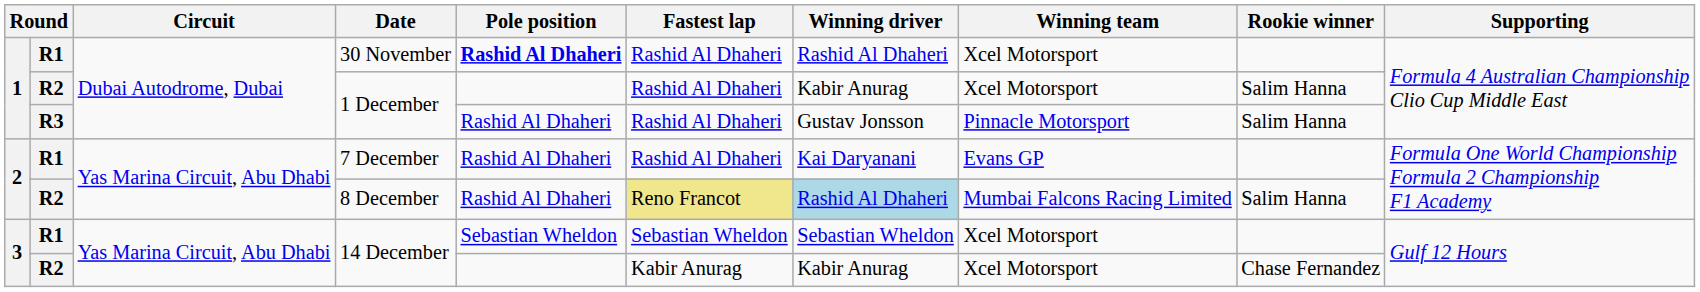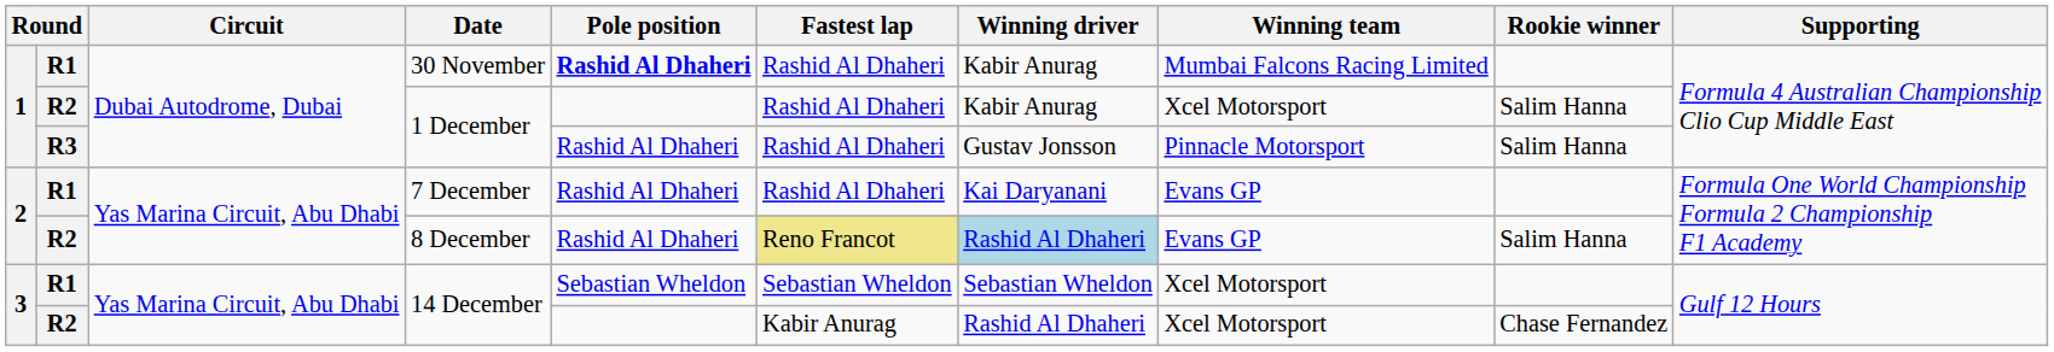30 November | Winning driver: Rashid Al Dhaheri -> Kabir Anurag
30 November | Winning team: Xcel Motorsport -> Mumbai Falcons Racing Limited
8 December | Winning team: Mumbai Falcons Racing Limited -> Evans GP
R2 / 14 December | Winning driver: Kabir Anurag -> Rashid Al Dhaheri
